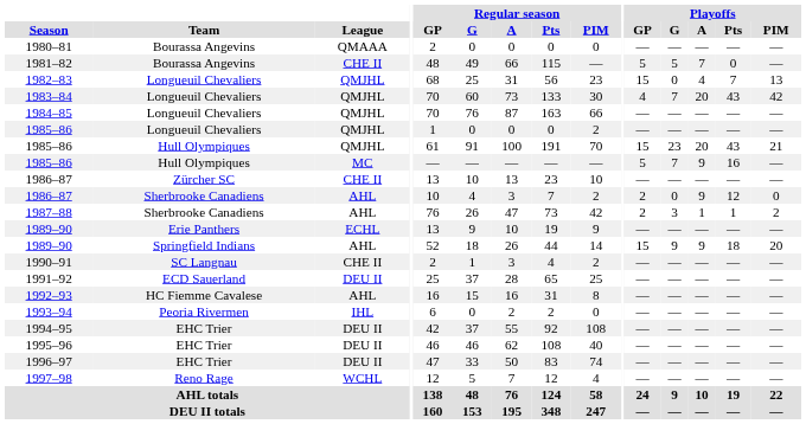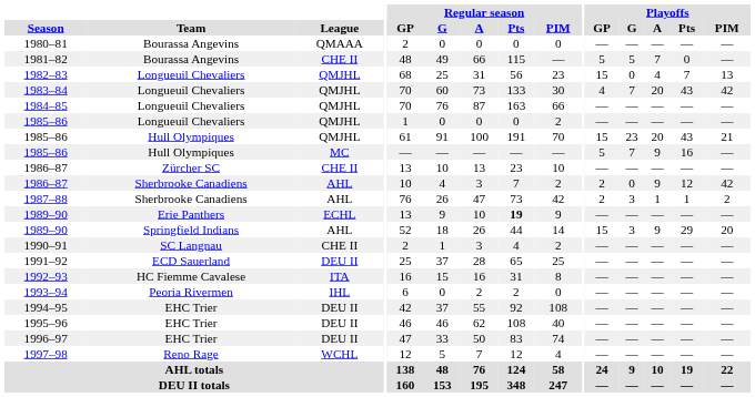1986–87 / Sherbrooke Canadiens | Playoffs / PIM: 0 -> 42
1989–90 / Erie Panthers | Regular season / Pts: normal -> bold
1989–90 / Springfield Indians | Playoffs / G: 9 -> 3
1989–90 / Springfield Indians | Playoffs / Pts: 18 -> 29
1992–93 | League: AHL -> ITA
